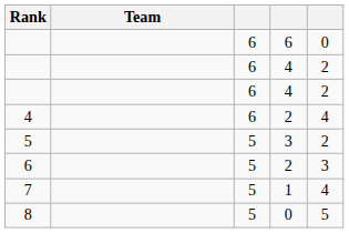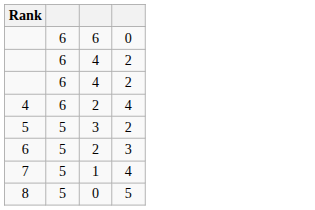- column: Team
